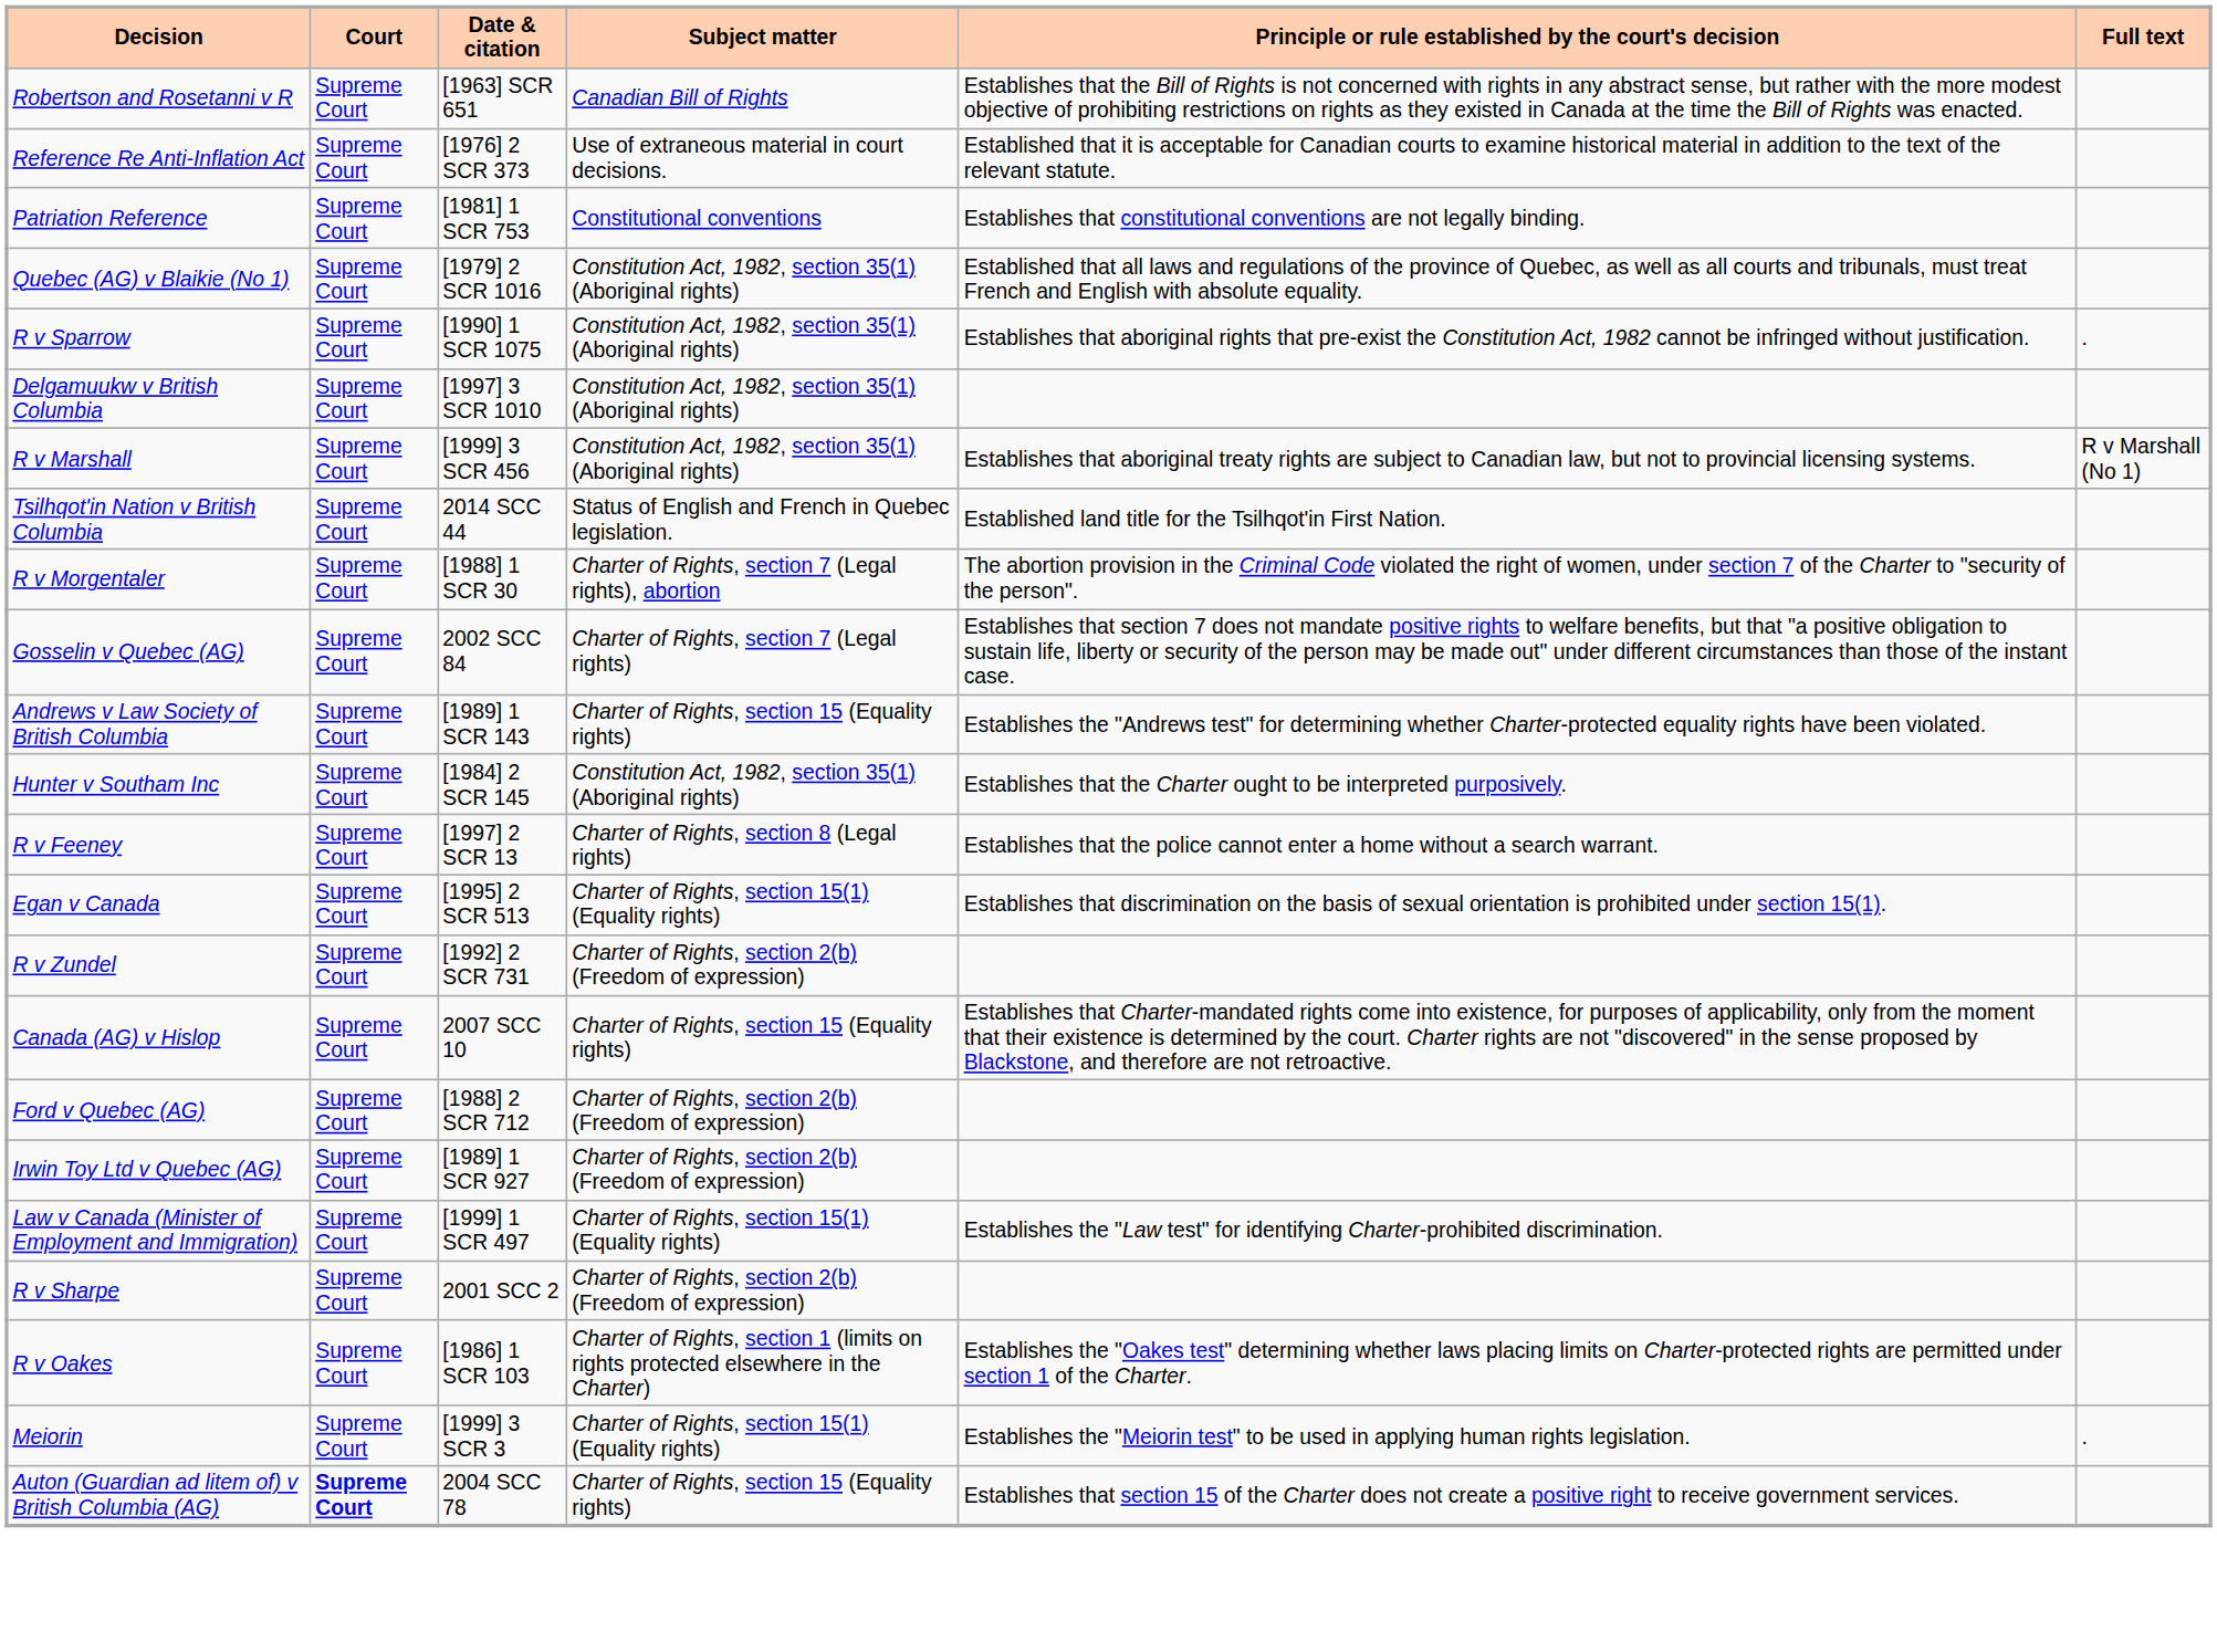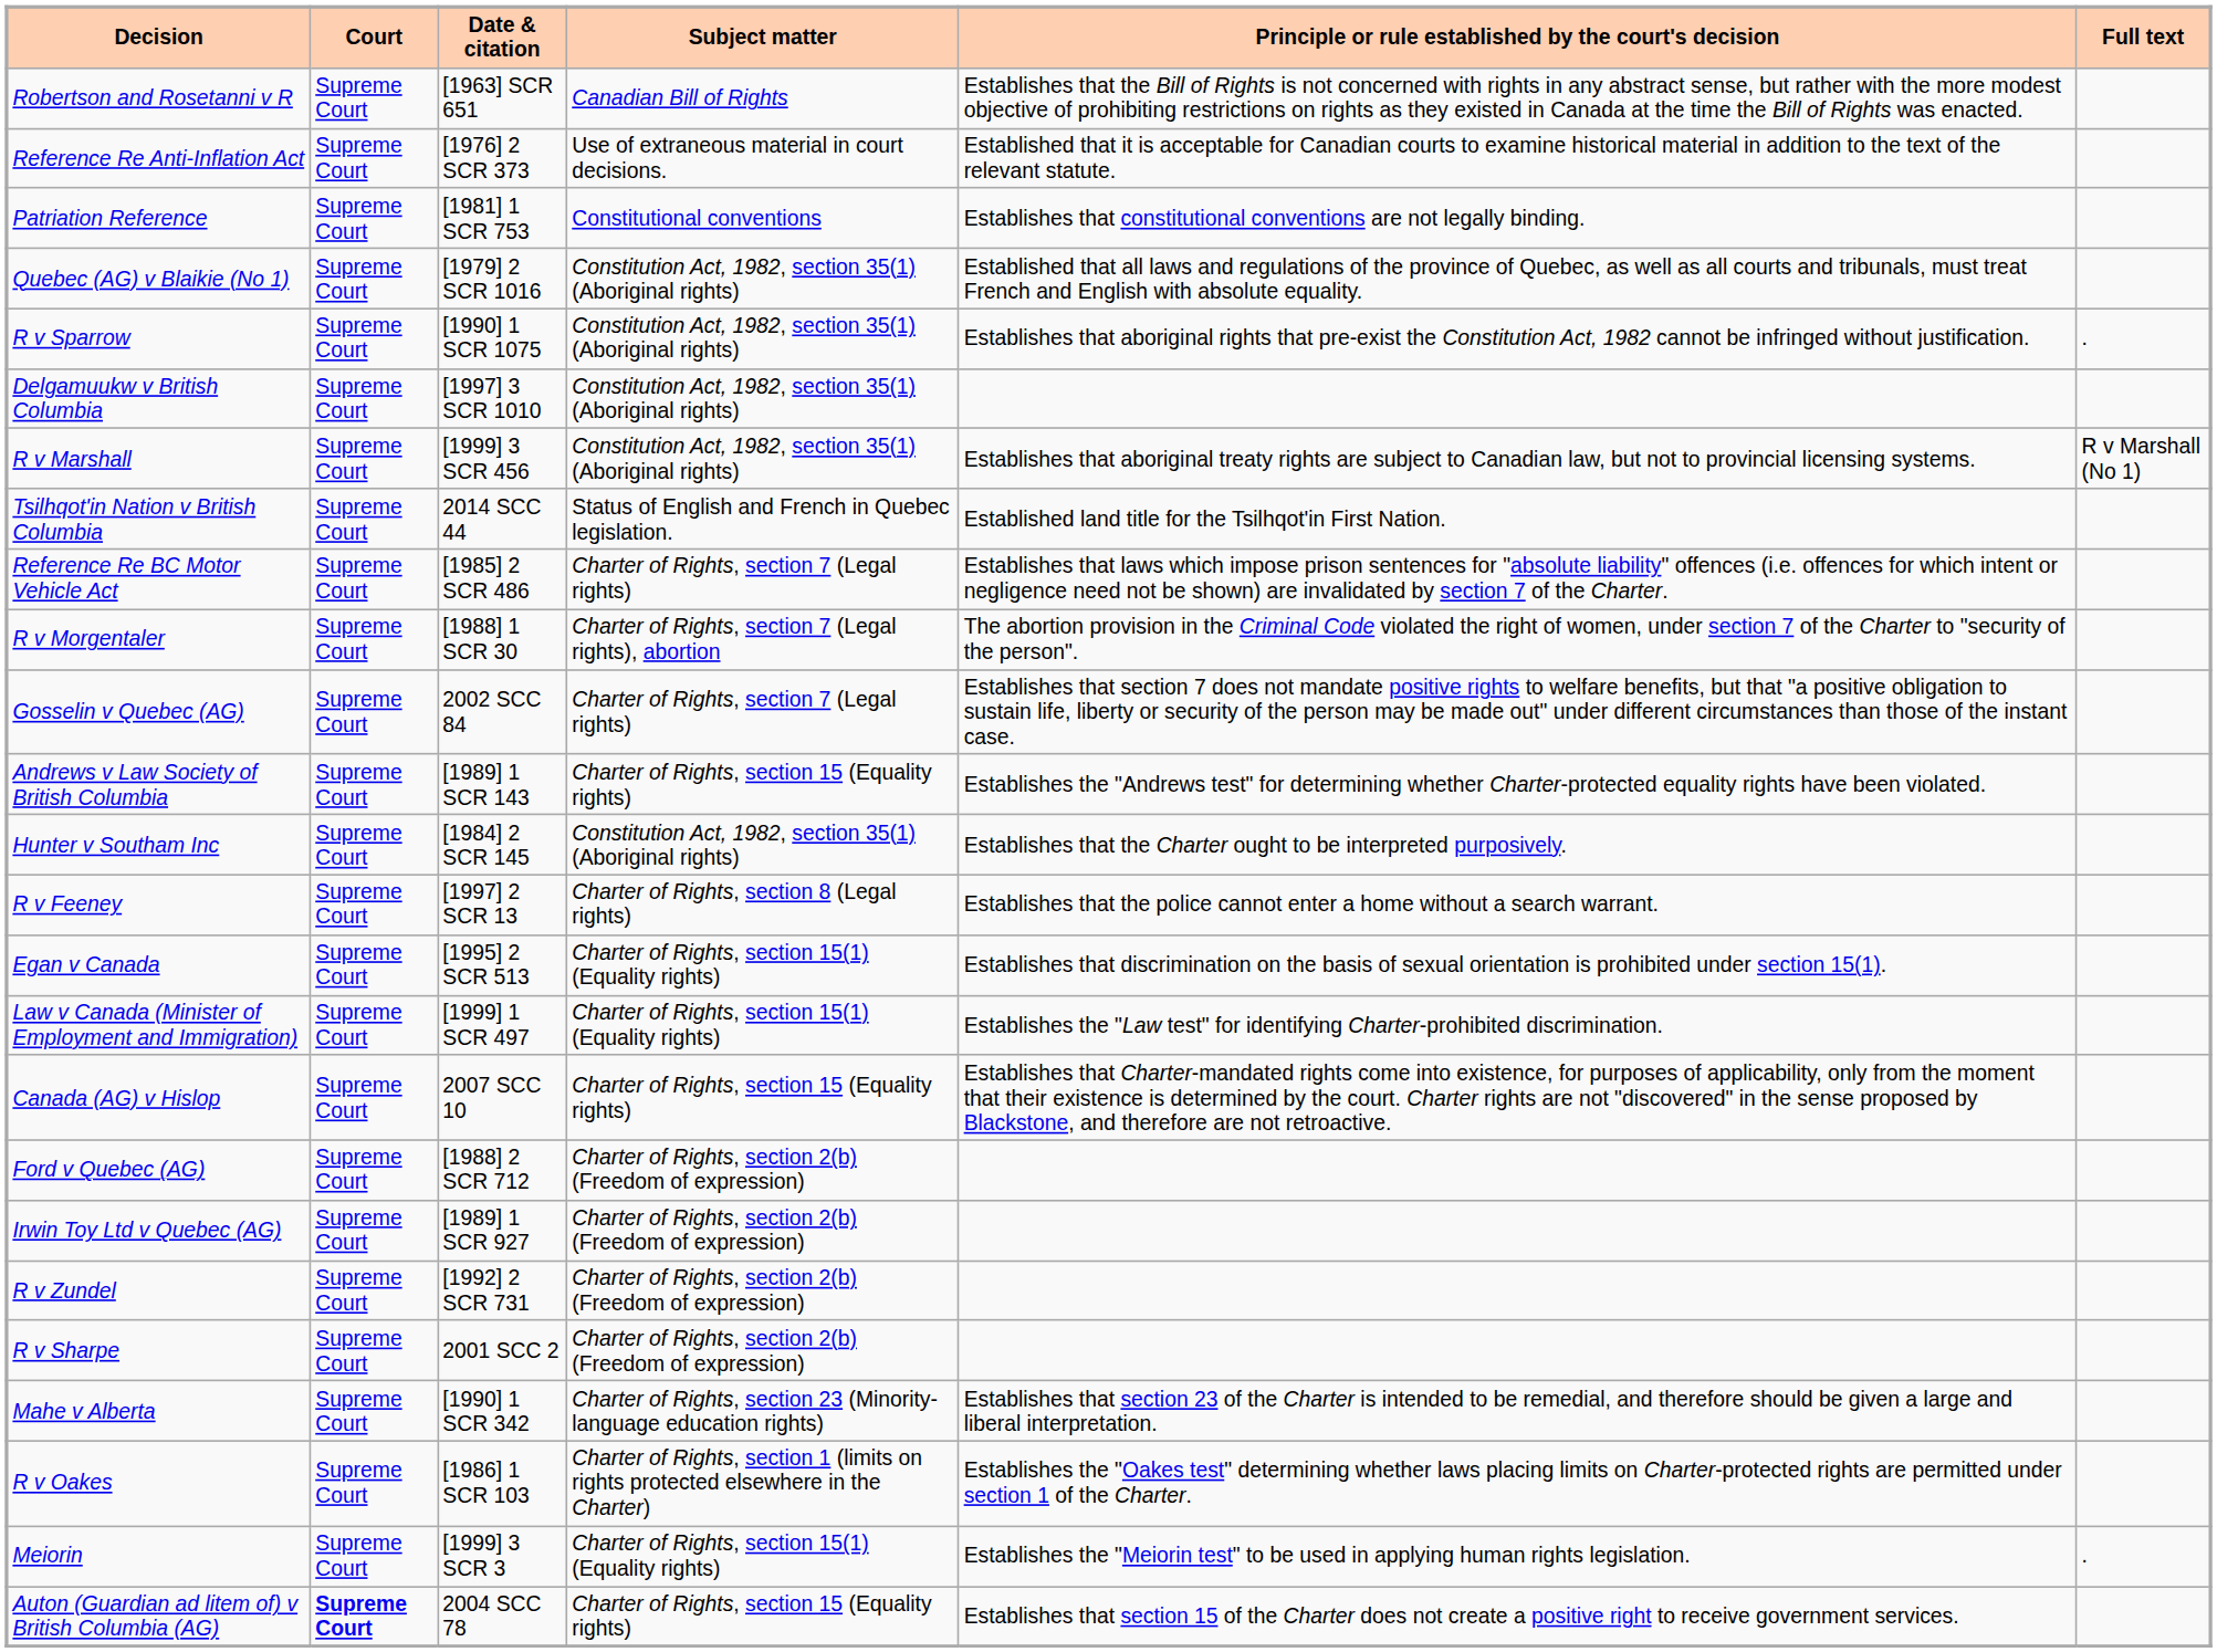+ row: Reference Re BC Motor Vehicle Act | Supreme Court | [1985] 2 SCR 486 | Charter of Rights, section 7 (Legal rights) | Establishes that laws which impose prison sentences for "absolute liability" offences (i.e. offences for which intent or negligence need not be shown) are invalidated by section 7 of the Charter.
rows swapped: Law v Canada (Minister of Employment and Immigration) <-> R v Zundel
+ row: Mahe v Alberta | Supreme Court | [1990] 1 SCR 342 | Charter of Rights, section 23 (Minority-language education rights) | Establishes that section 23 of the Charter is intended to be remedial, and therefore should be given a large and liberal interpretation.
